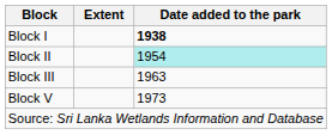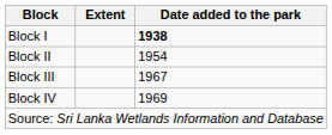Block II | Date added to the park: paleturquoise background -> no background
Block III | Date added to the park: 1963 -> 1967
+ row: Block IV | 1969
- row: Block V | 1973
